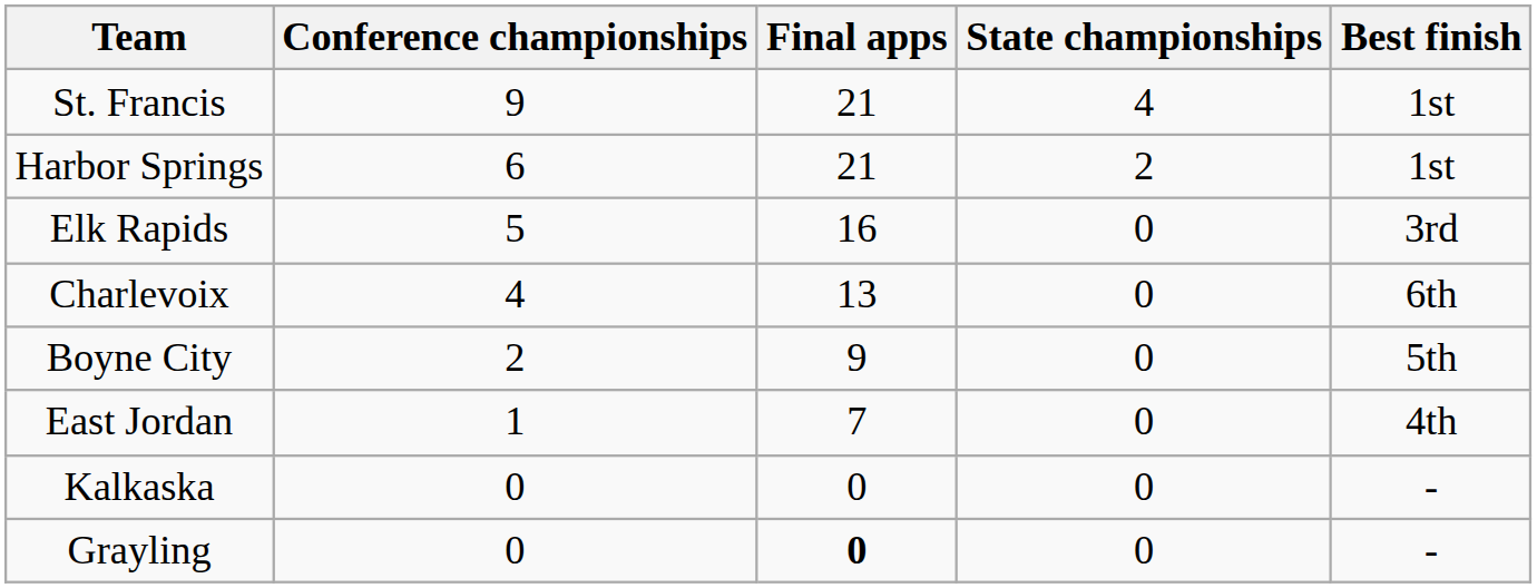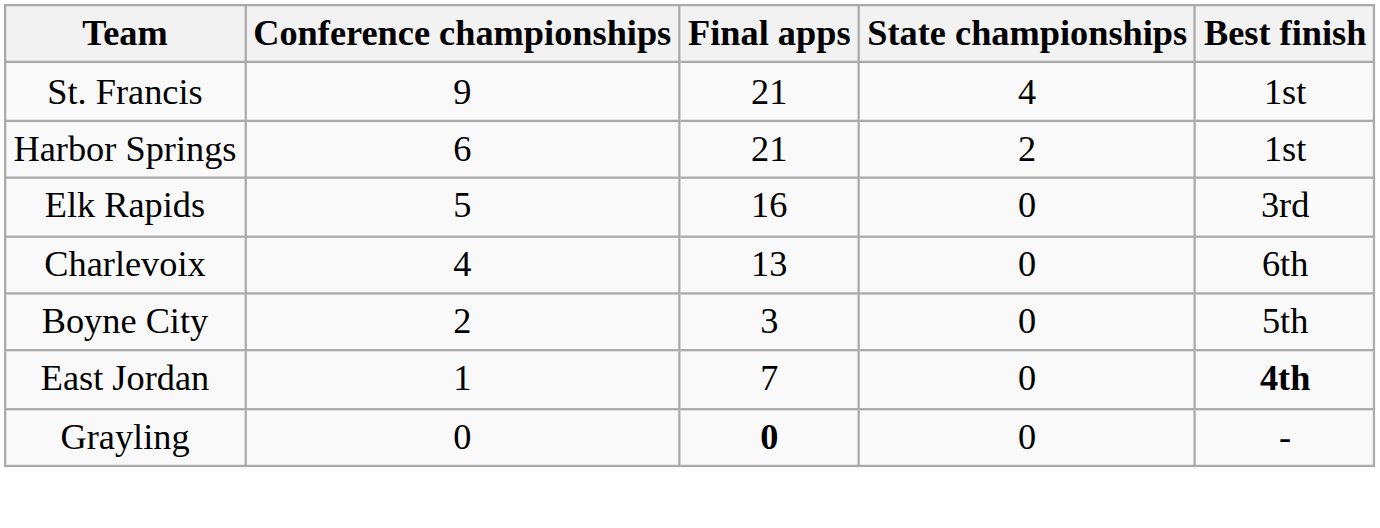Boyne City | Final apps: 9 -> 3
East Jordan | Best finish: normal -> bold
- row: Kalkaska | 0 | 0 | 0 | -
